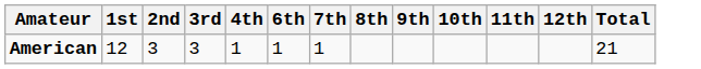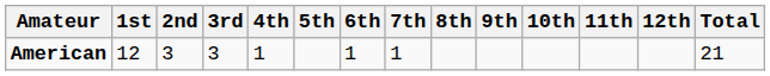+ column: 5th
